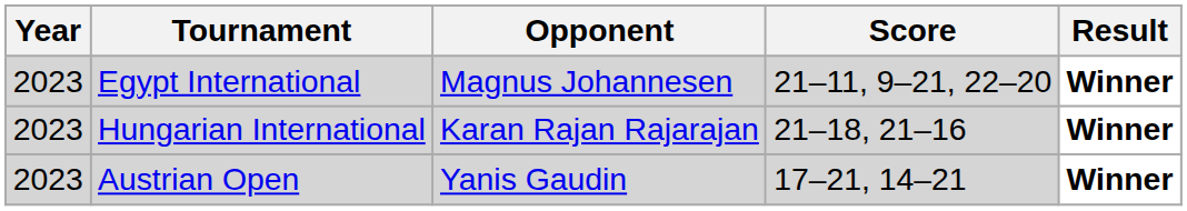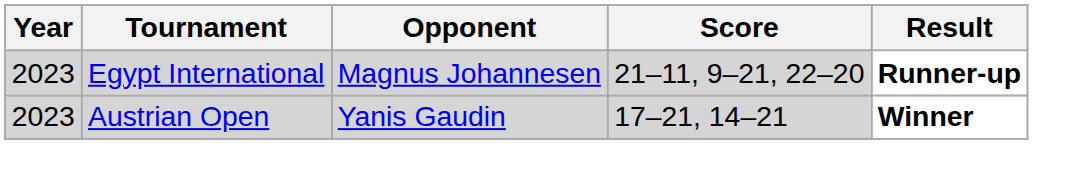Egypt International | Result: Winner -> Runner-up
- row: 2023 | Hungarian International | Karan Rajan Rajarajan | 21–18, 21–16 | Winner
